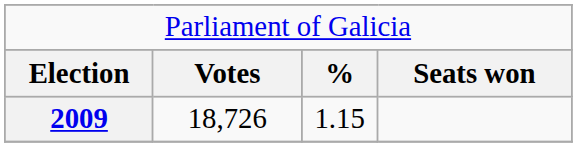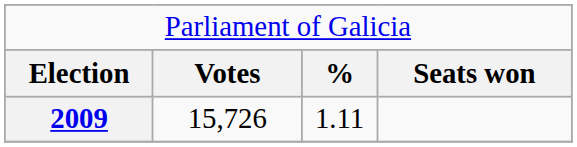2009 | column 2: 18,726 -> 15,726
2009 | column 3: 1.15 -> 1.11
